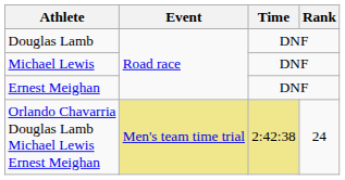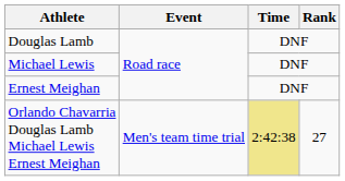Orlando Chavarria Douglas Lamb Michael Lewis Ernest Meighan | Event: khaki background -> no background
Orlando Chavarria Douglas Lamb Michael Lewis Ernest Meighan | Rank: 24 -> 27
